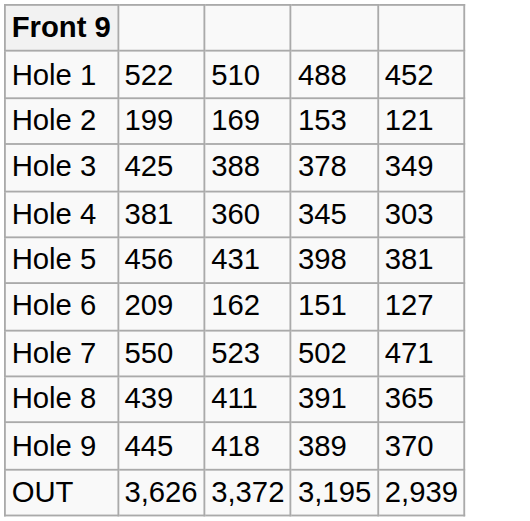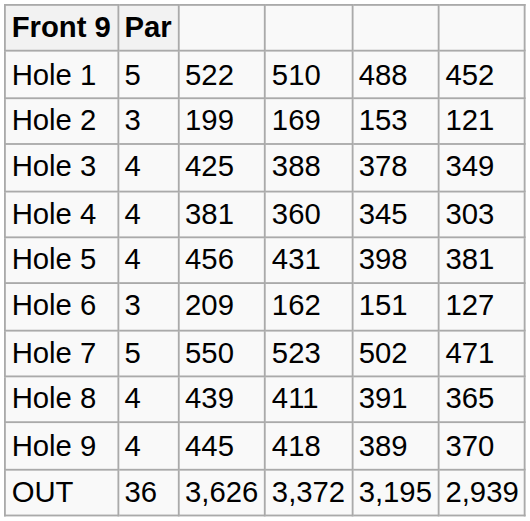+ column: Par | 5 | 3 | 4 | 4 | 4 | 3 | 5 | 4 | 4 | 36
